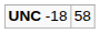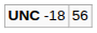UNC -18 | column 2: 58 -> 56
